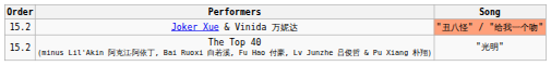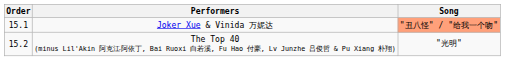Joker Xue & Vinida 万妮达 | Order: 15.2 -> 15.1
